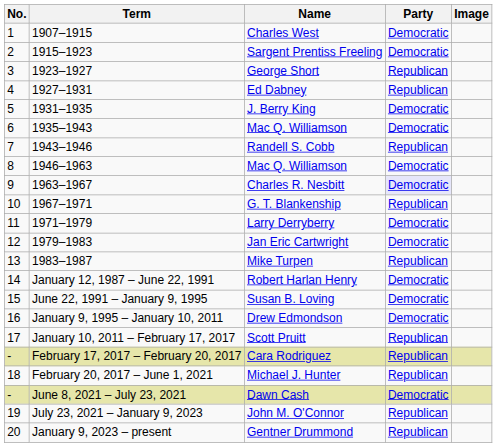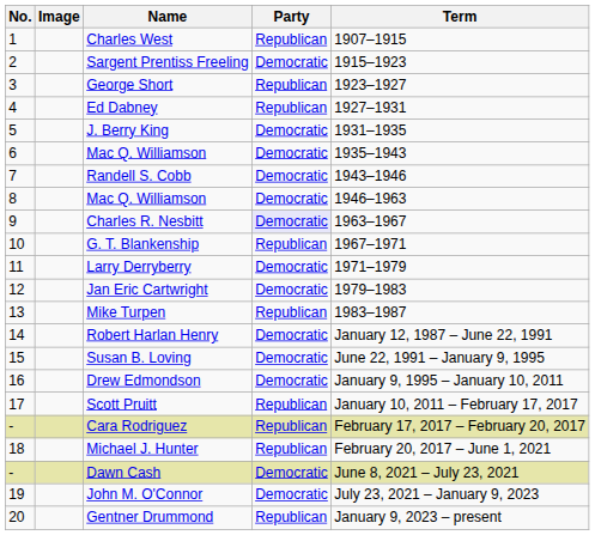columns swapped: Image <-> Term
Charles West | Party: Democratic -> Republican
Randell S. Cobb | Party: Republican -> Democratic
John M. O'Connor | Party: Republican -> Democratic
